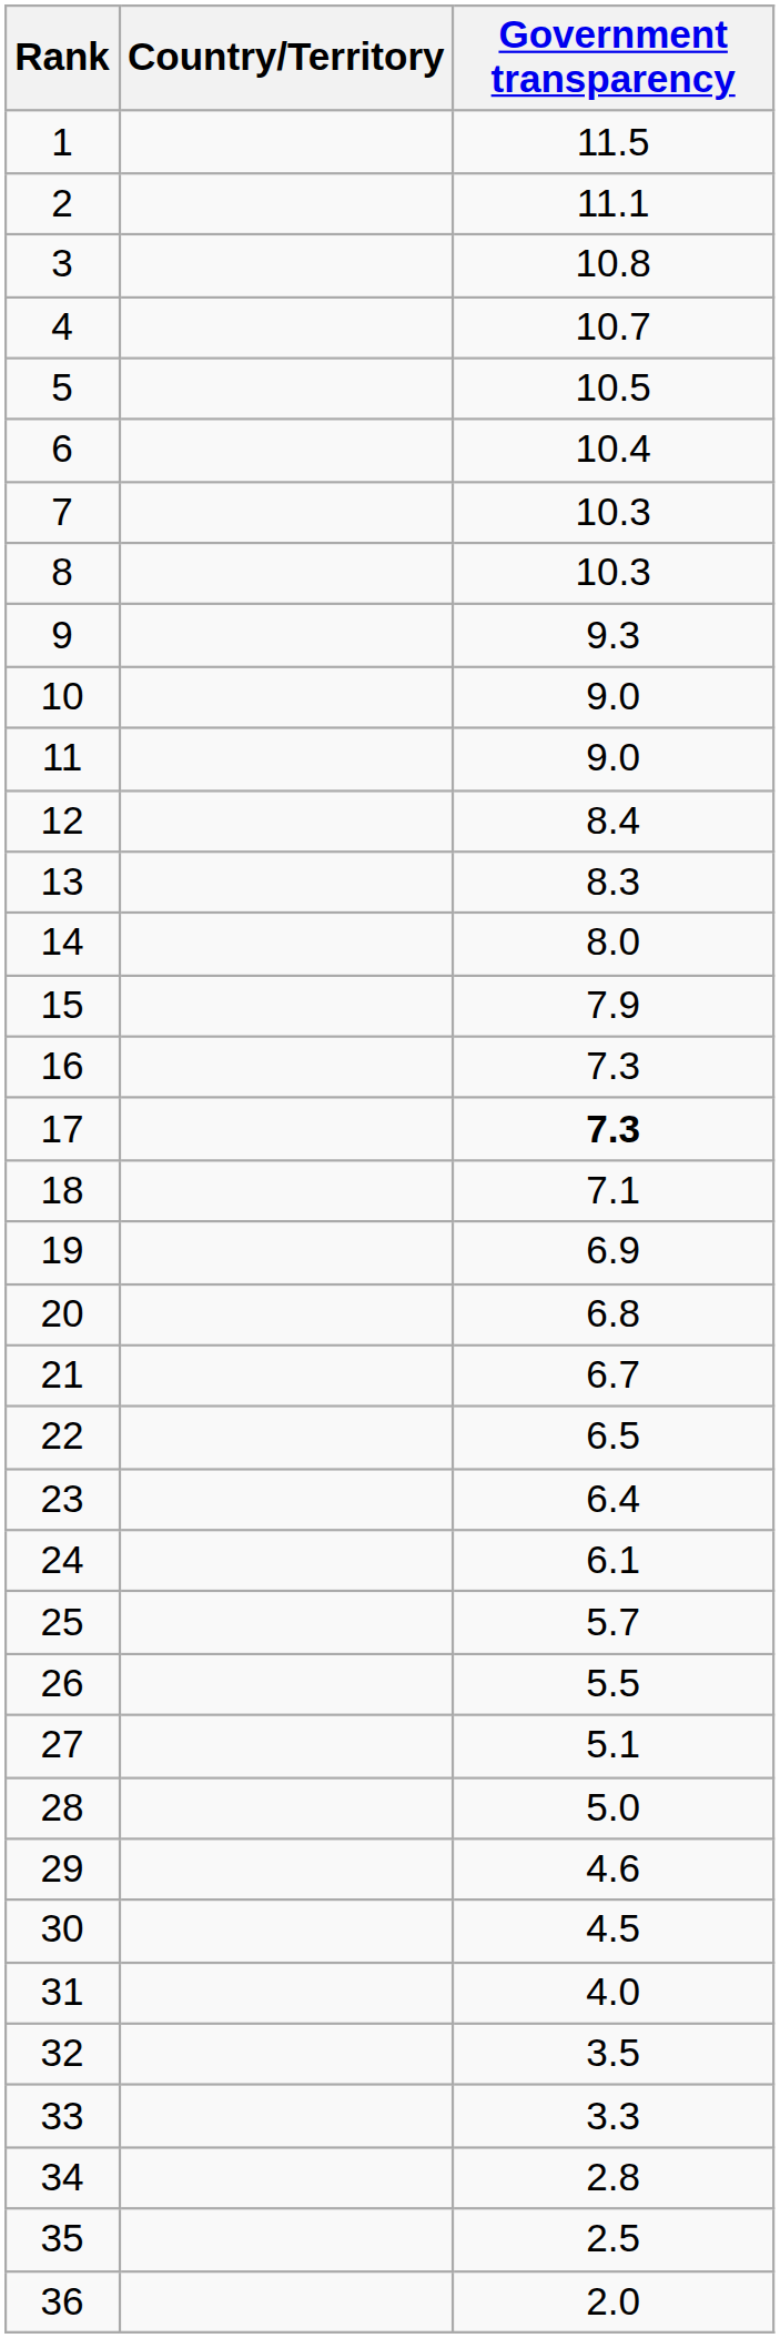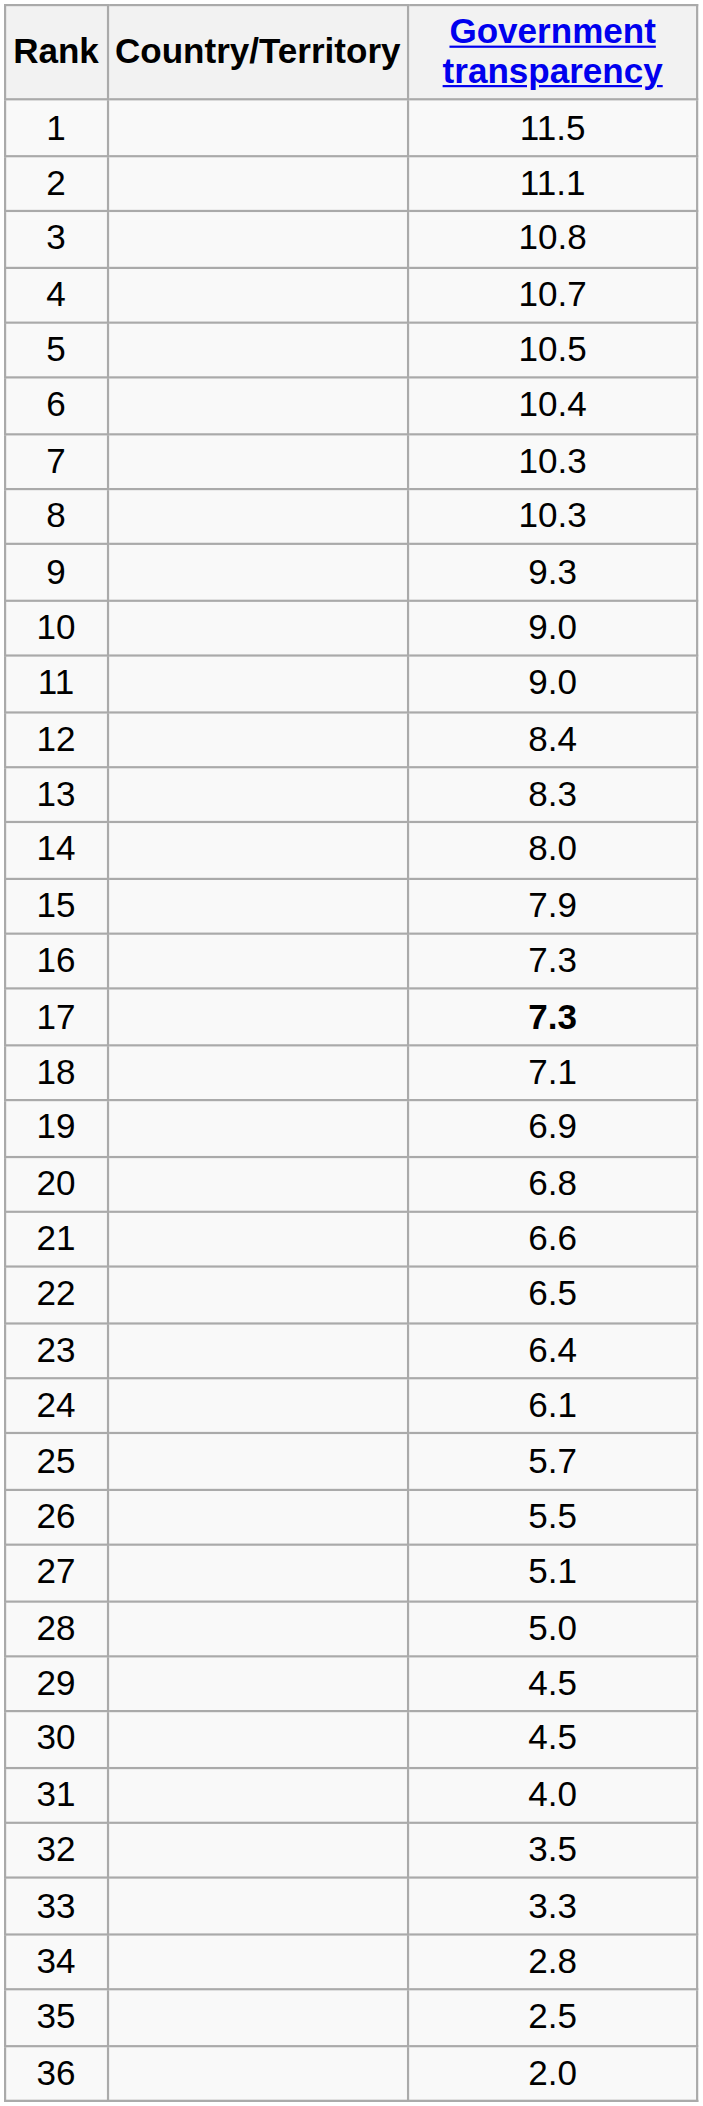21 | Government transparency: 6.7 -> 6.6
29 | Government transparency: 4.6 -> 4.5
